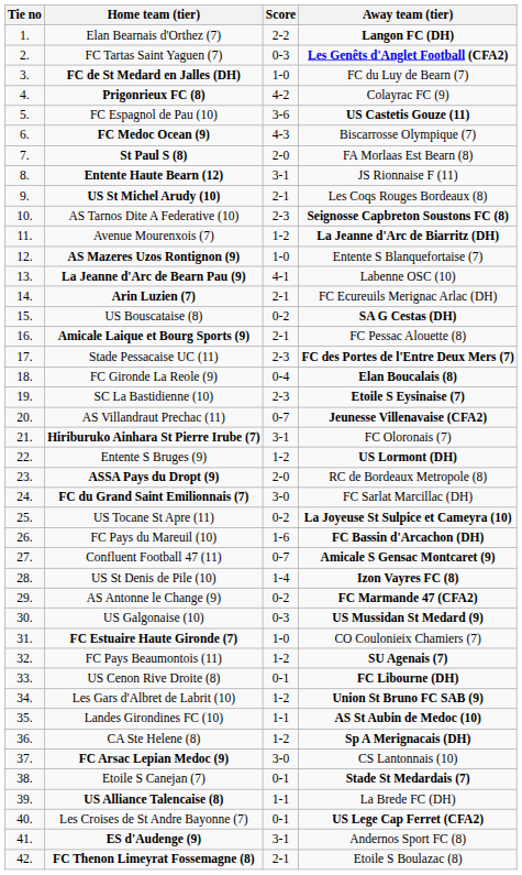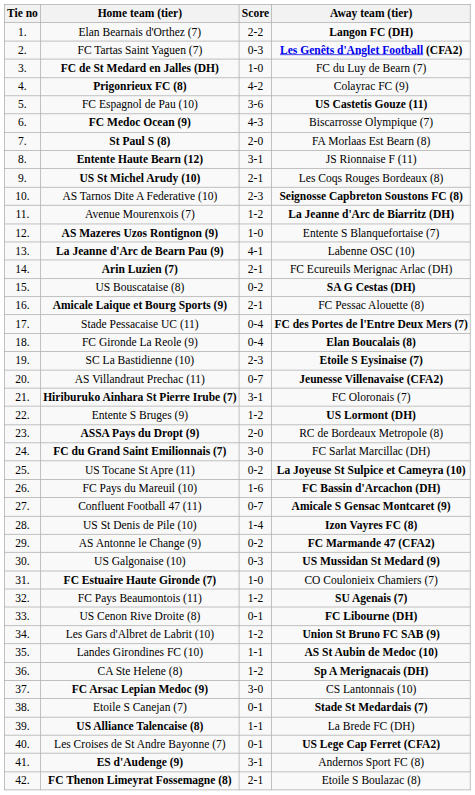Stade Pessacaise UC (11) | Score: 2-3 -> 0-4
